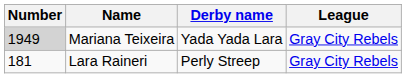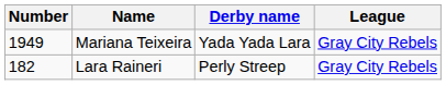Mariana Teixeira | Number: lightgrey background -> no background
Lara Raineri | Number: 181 -> 182
